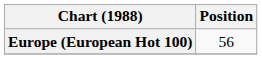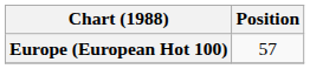Europe (European Hot 100) | Position: 56 -> 57
